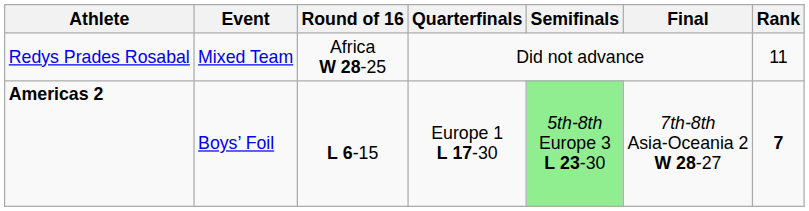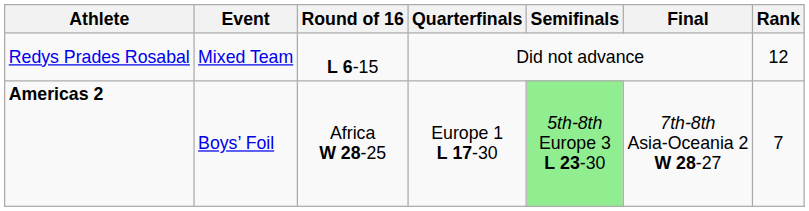Redys Prades Rosabal | Round of 16: Africa W 28-25 -> L 6-15
Redys Prades Rosabal | Rank: 11 -> 12
Americas 2 | Round of 16: L 6-15 -> Africa W 28-25
Americas 2 | Rank: bold -> normal
